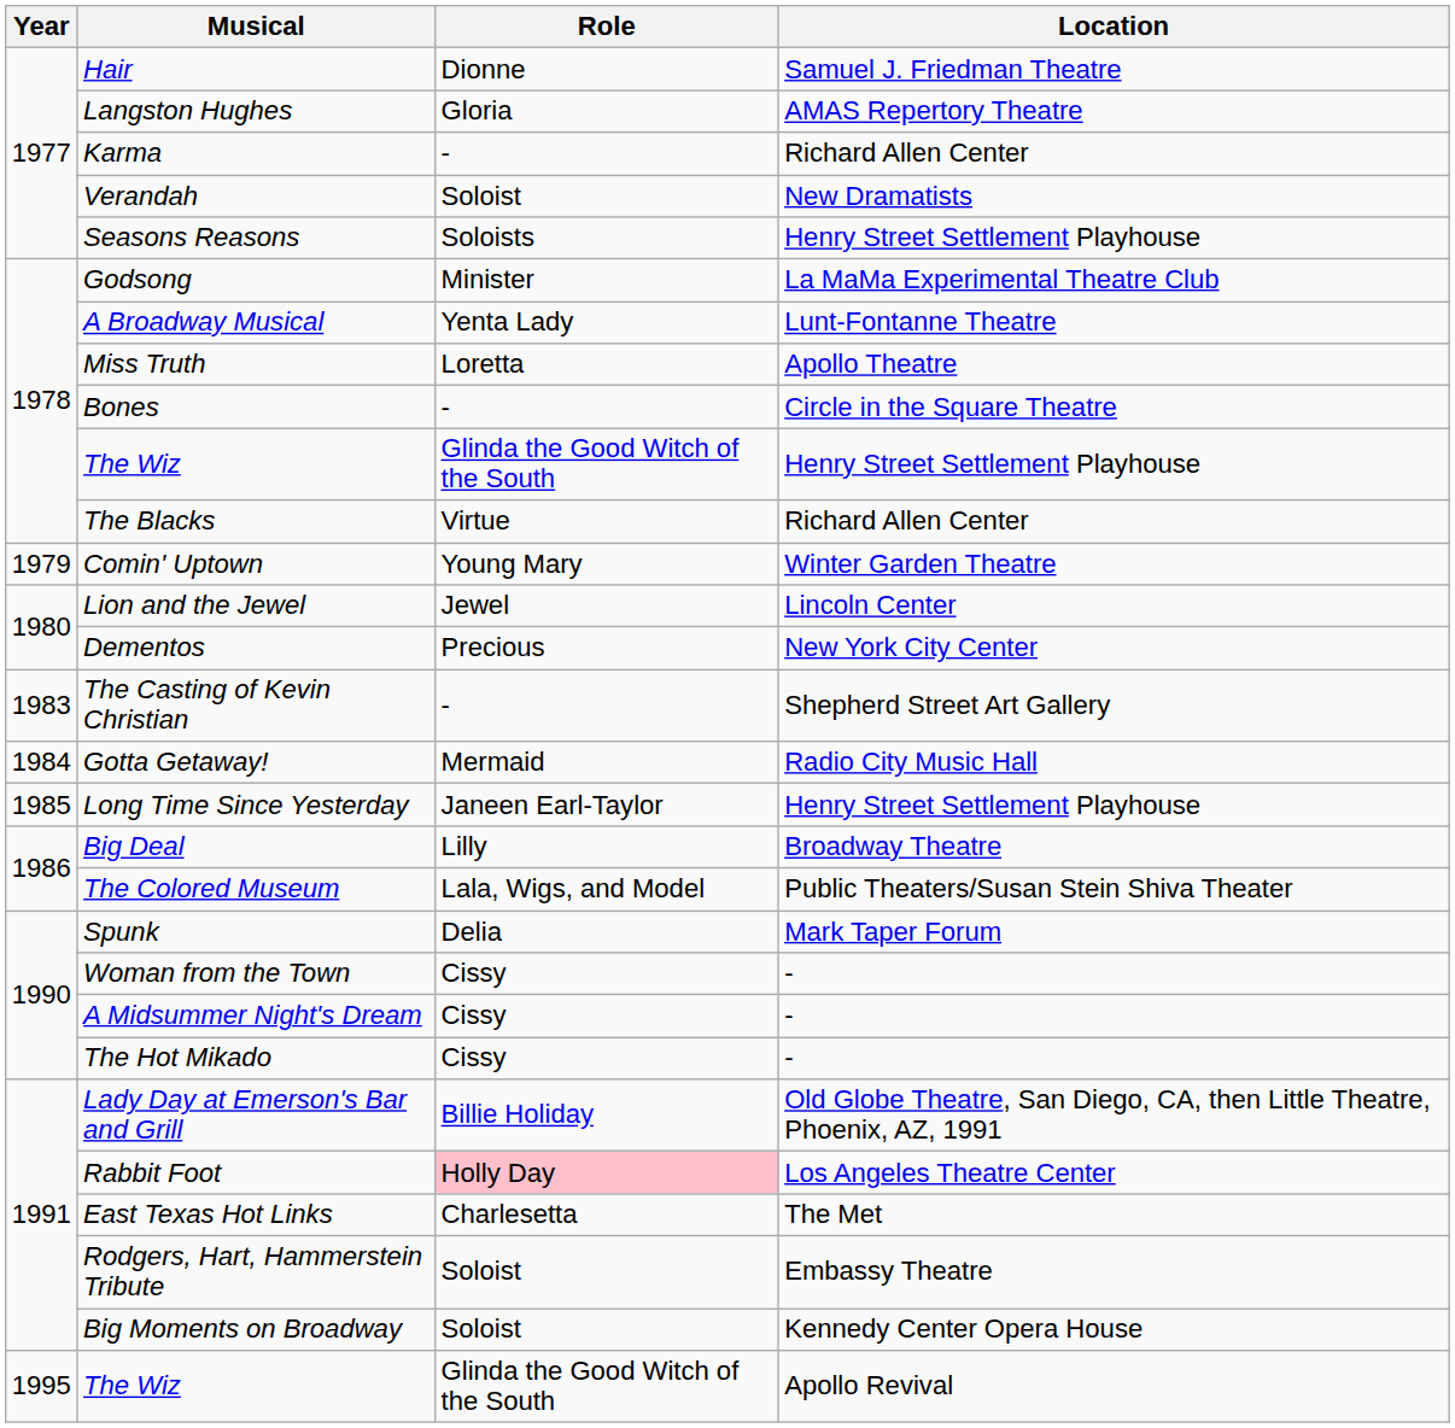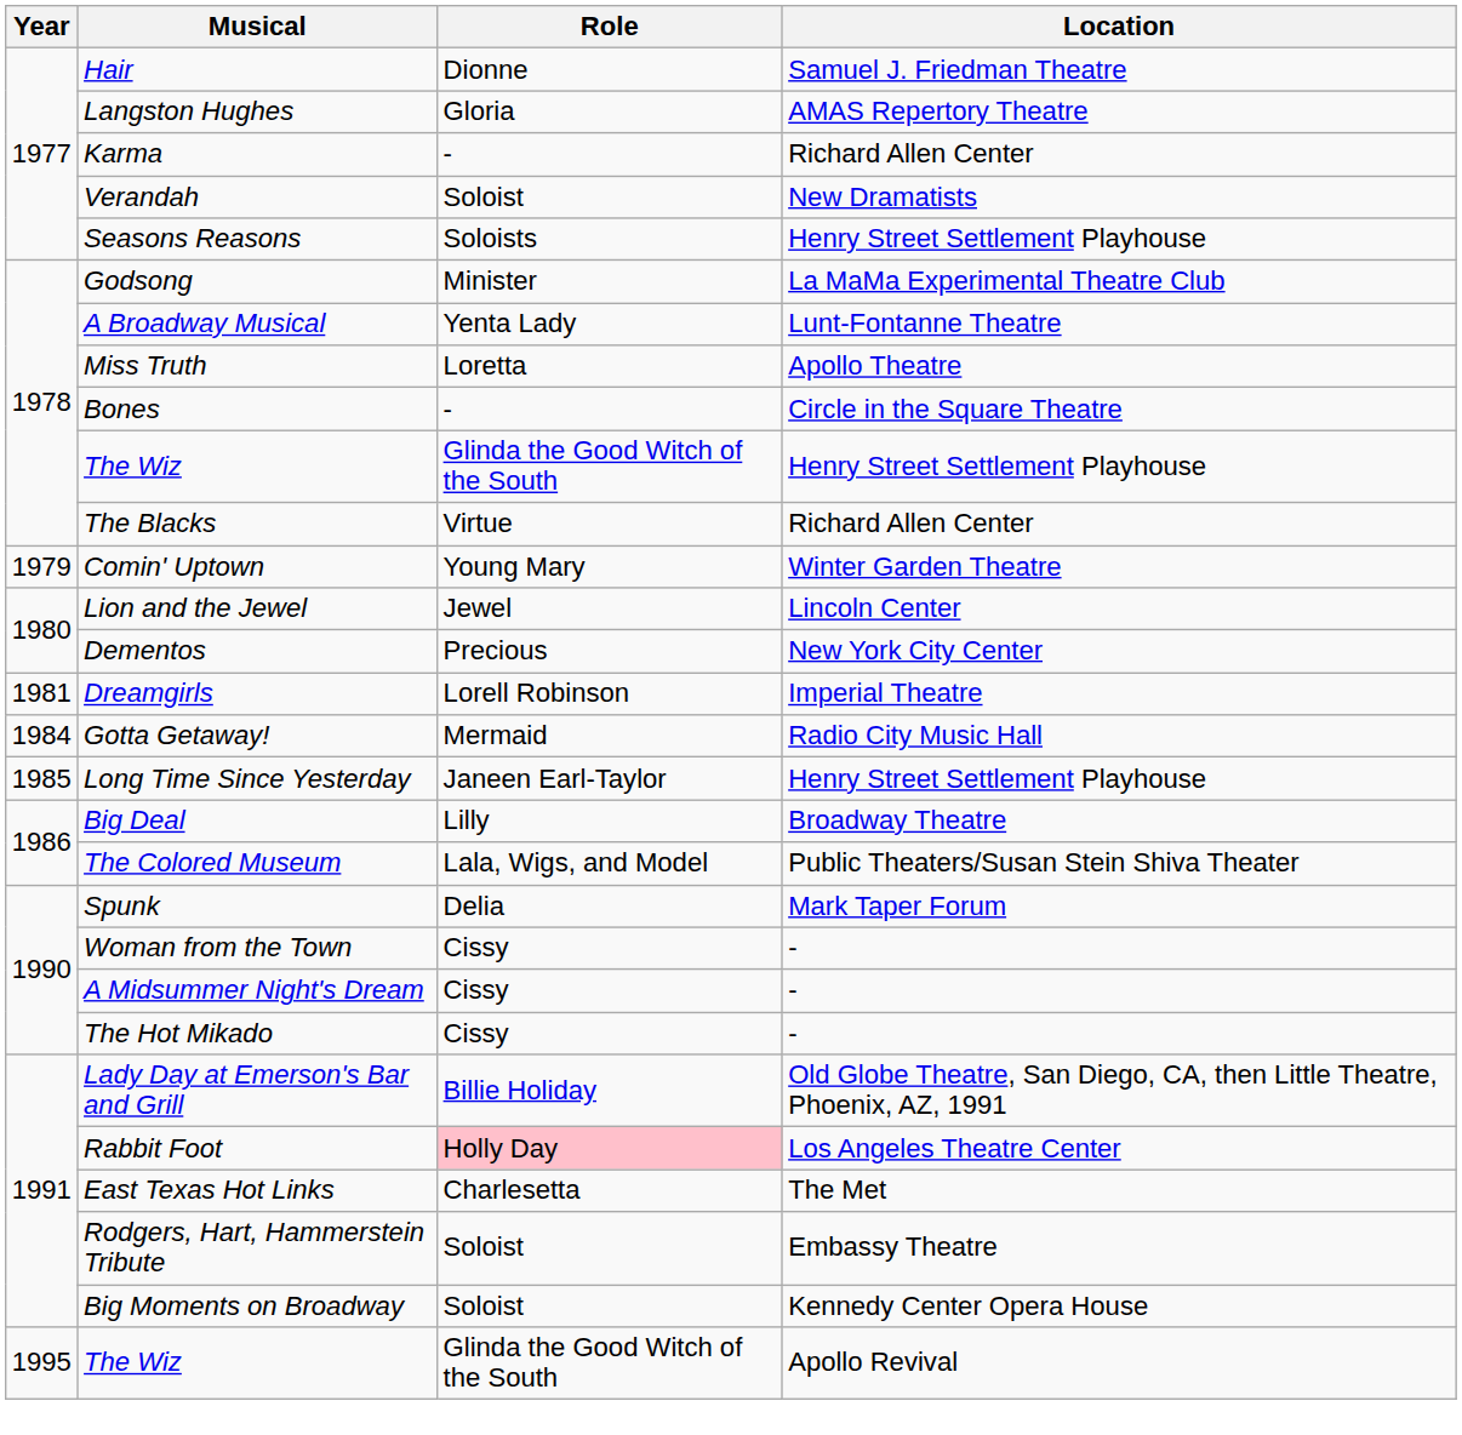+ row: 1981 | Dreamgirls | Lorell Robinson | Imperial Theatre
- row: 1983 | The Casting of Kevin Christian | - | Shepherd Street Art Gallery
